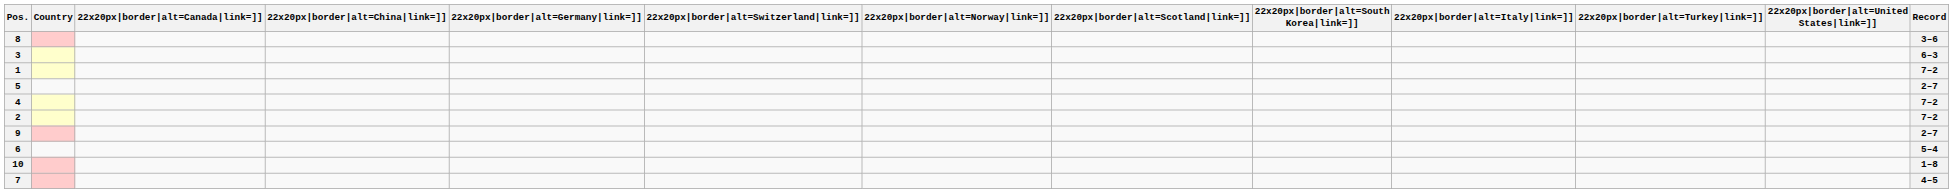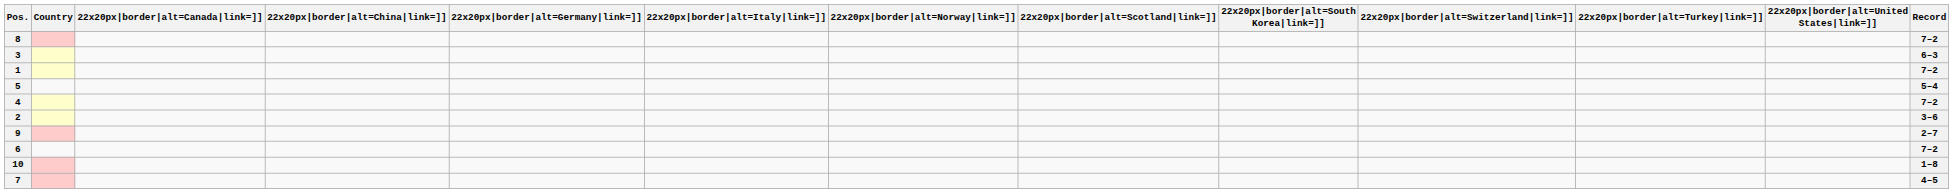columns swapped: 22x20px|border|alt=Italy|link=]] <-> 22x20px|border|alt=Switzerland|link=]]
8 | Record: 3–6 -> 7–2
5 | Record: 2–7 -> 5–4
2 | Record: 7–2 -> 3–6
6 | Record: 5–4 -> 7–2
